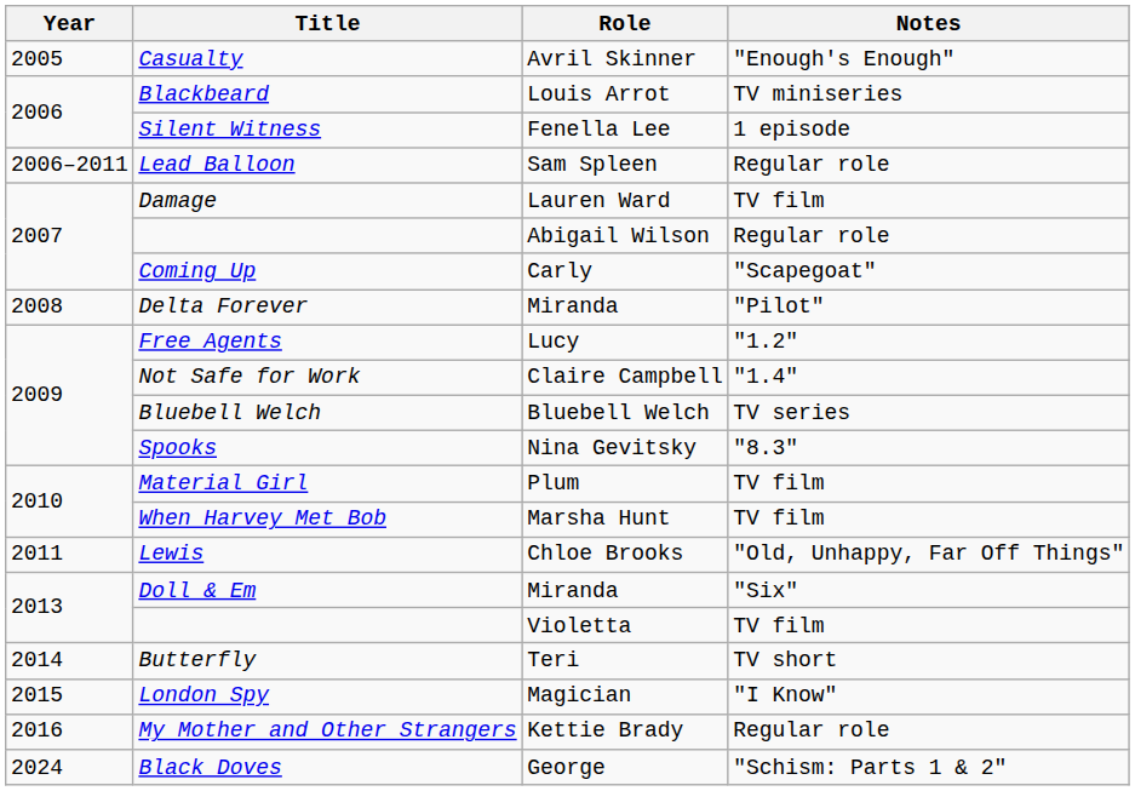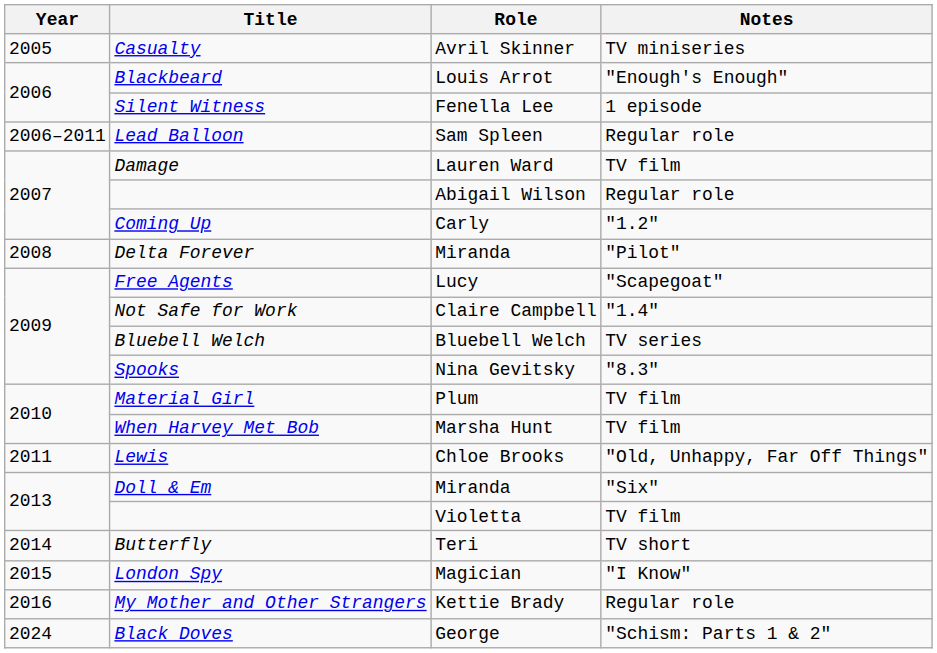Casualty | Notes: "Enough's Enough" -> TV miniseries
Blackbeard | Notes: TV miniseries -> "Enough's Enough"
Coming Up | Notes: "Scapegoat" -> "1.2"
Free Agents | Notes: "1.2" -> "Scapegoat"
